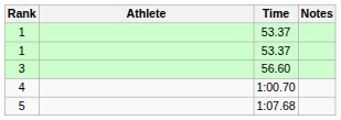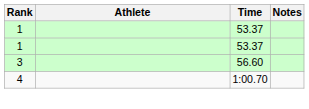- row: 5 | 1:07.68
